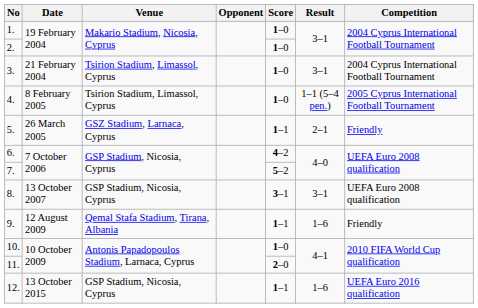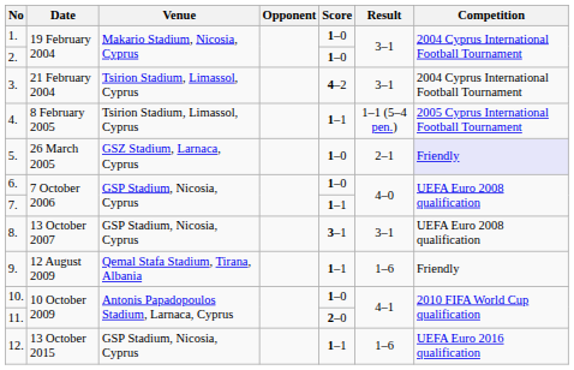3. | Score: 1–0 -> 4–2
4. | Score: 1–0 -> 1–1
5. | Score: 1–1 -> 1–0
5. | Competition: no background -> lavender background
6. | Score: 4–2 -> 1–0
7. | Score: 5–2 -> 1–1
